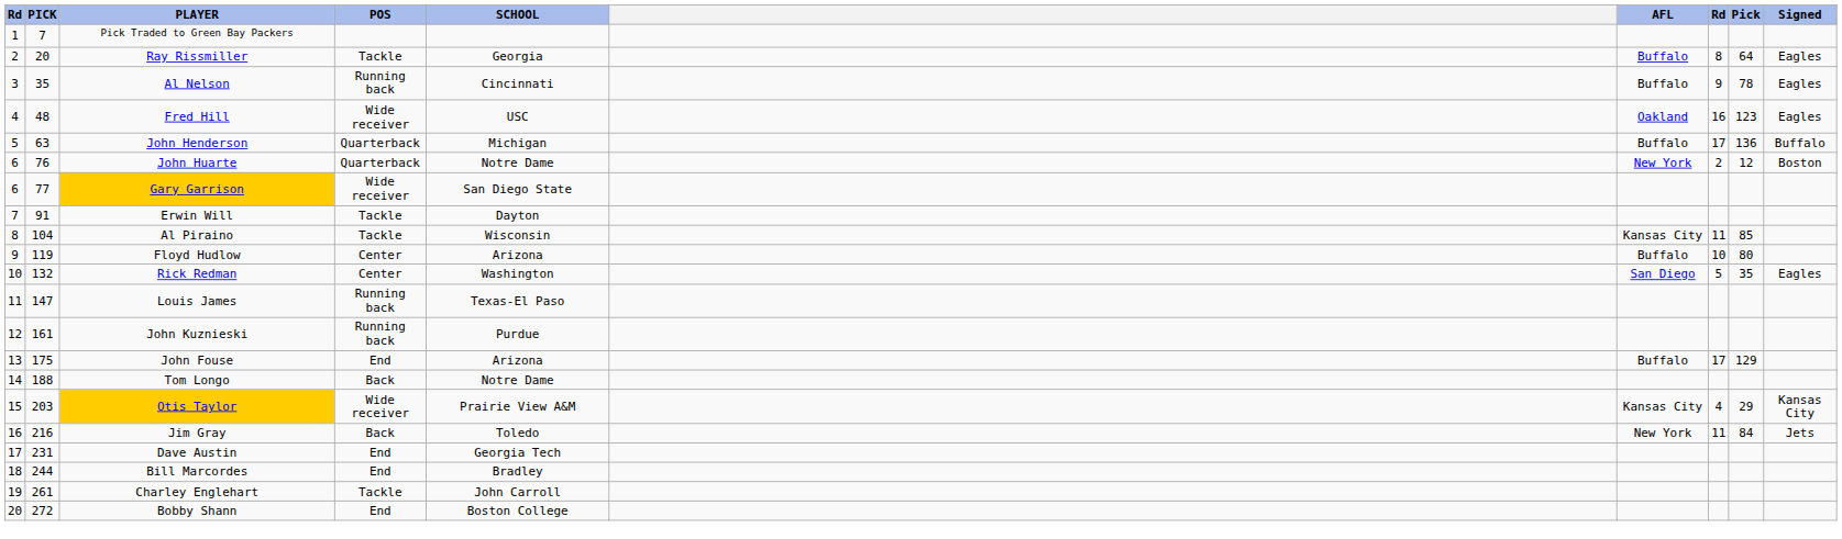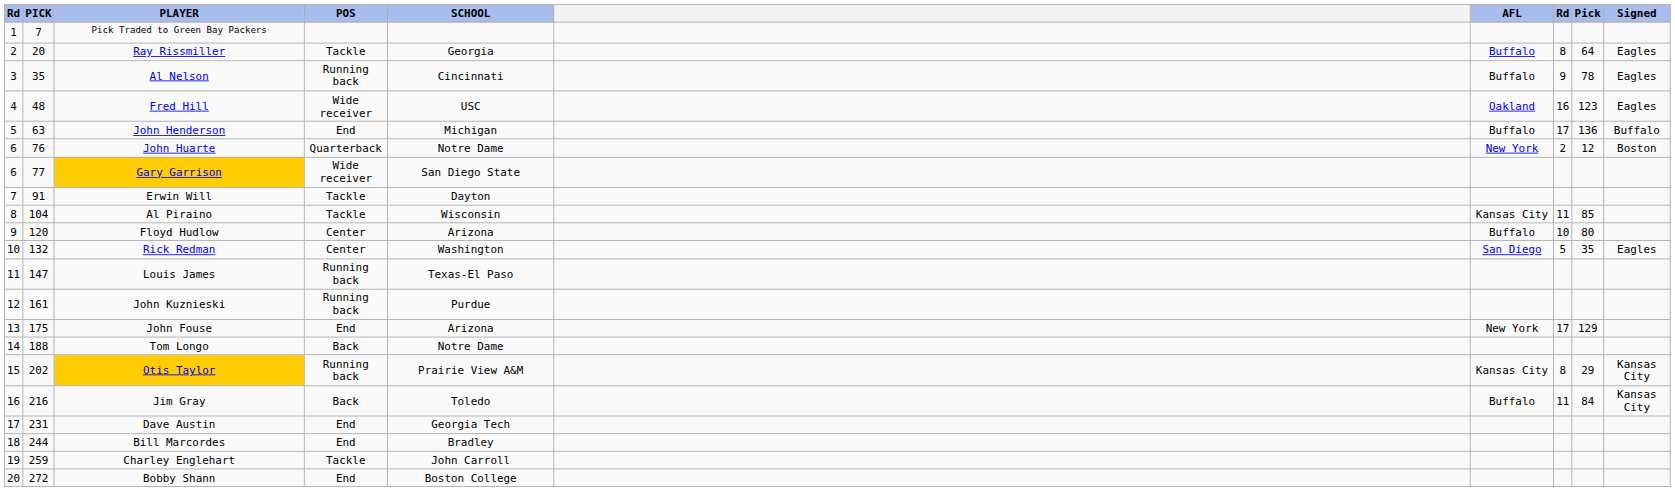John Henderson | POS: Quarterback -> End
Floyd Hudlow | PICK: 119 -> 120
John Fouse | AFL: Buffalo -> New York
Otis Taylor | PICK: 203 -> 202
Otis Taylor | POS: Wide receiver -> Running back
Otis Taylor | column 8: 4 -> 8
Jim Gray | AFL: New York -> Buffalo
Jim Gray | Signed: Jets -> Kansas City
Charley Englehart | PICK: 261 -> 259
